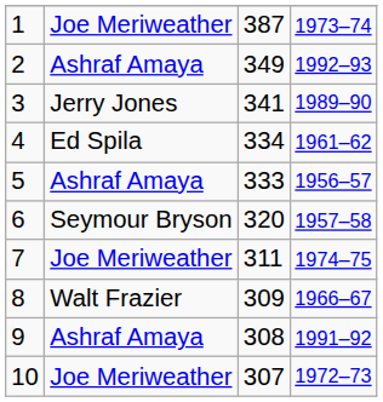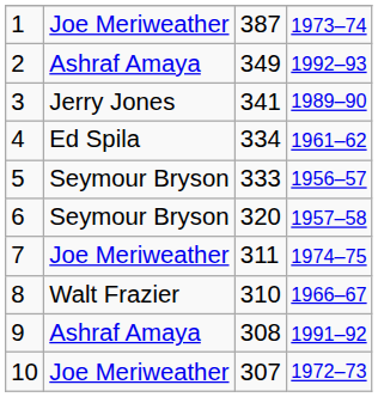5 | column 2: Ashraf Amaya -> Seymour Bryson
8 | column 3: 309 -> 310
